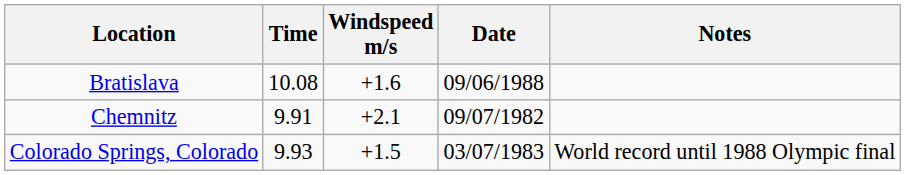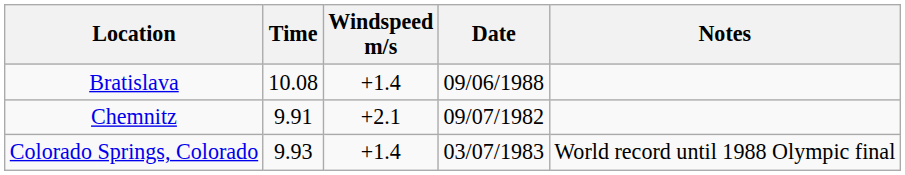Bratislava | Windspeed m/s: +1.6 -> +1.4
Colorado Springs, Colorado | Windspeed m/s: +1.5 -> +1.4
